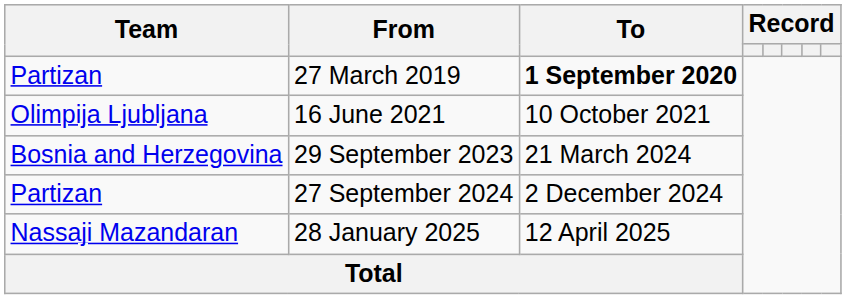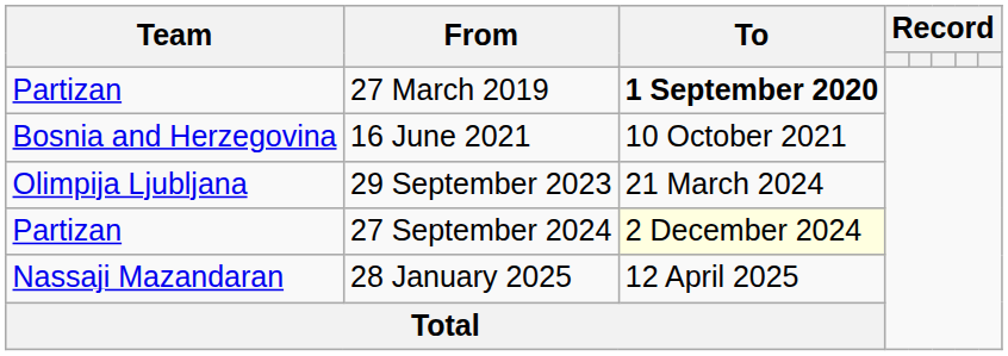16 June 2021 | Team: Olimpija Ljubljana -> Bosnia and Herzegovina
29 September 2023 | Team: Bosnia and Herzegovina -> Olimpija Ljubljana
27 September 2024 | To: no background -> lightyellow background
